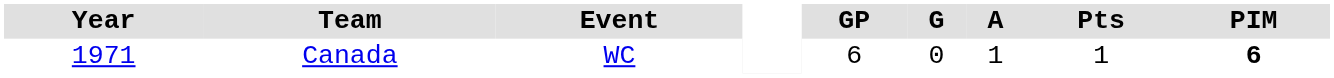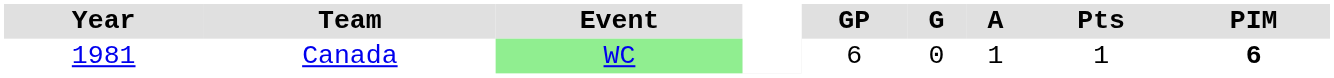Canada | Year: 1971 -> 1981
Canada | Event: no background -> lightgreen background
